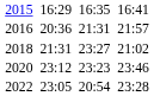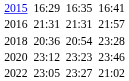2016 | column 3: 20:36 -> 21:31
2018 | column 3: 21:31 -> 20:36
2018 | column 5: 23:27 -> 20:54
2018 | column 7: 21:02 -> 23:28
2022 | column 5: 20:54 -> 23:27
2022 | column 7: 23:28 -> 21:02
